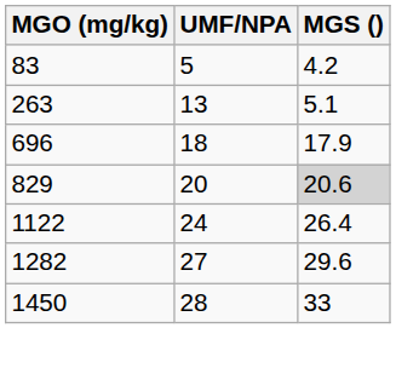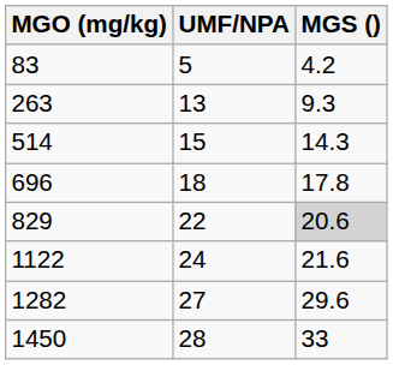263 | MGS (): 5.1 -> 9.3
+ row: 514 | 15 | 14.3
696 | MGS (): 17.9 -> 17.8
829 | UMF/NPA: 20 -> 22
1122 | MGS (): 26.4 -> 21.6
